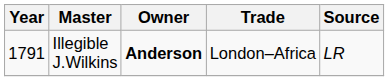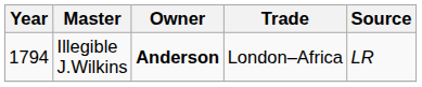Illegible J.Wilkins | Year: 1791 -> 1794
